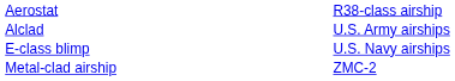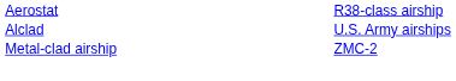- row: E-class blimp | U.S. Navy airships
